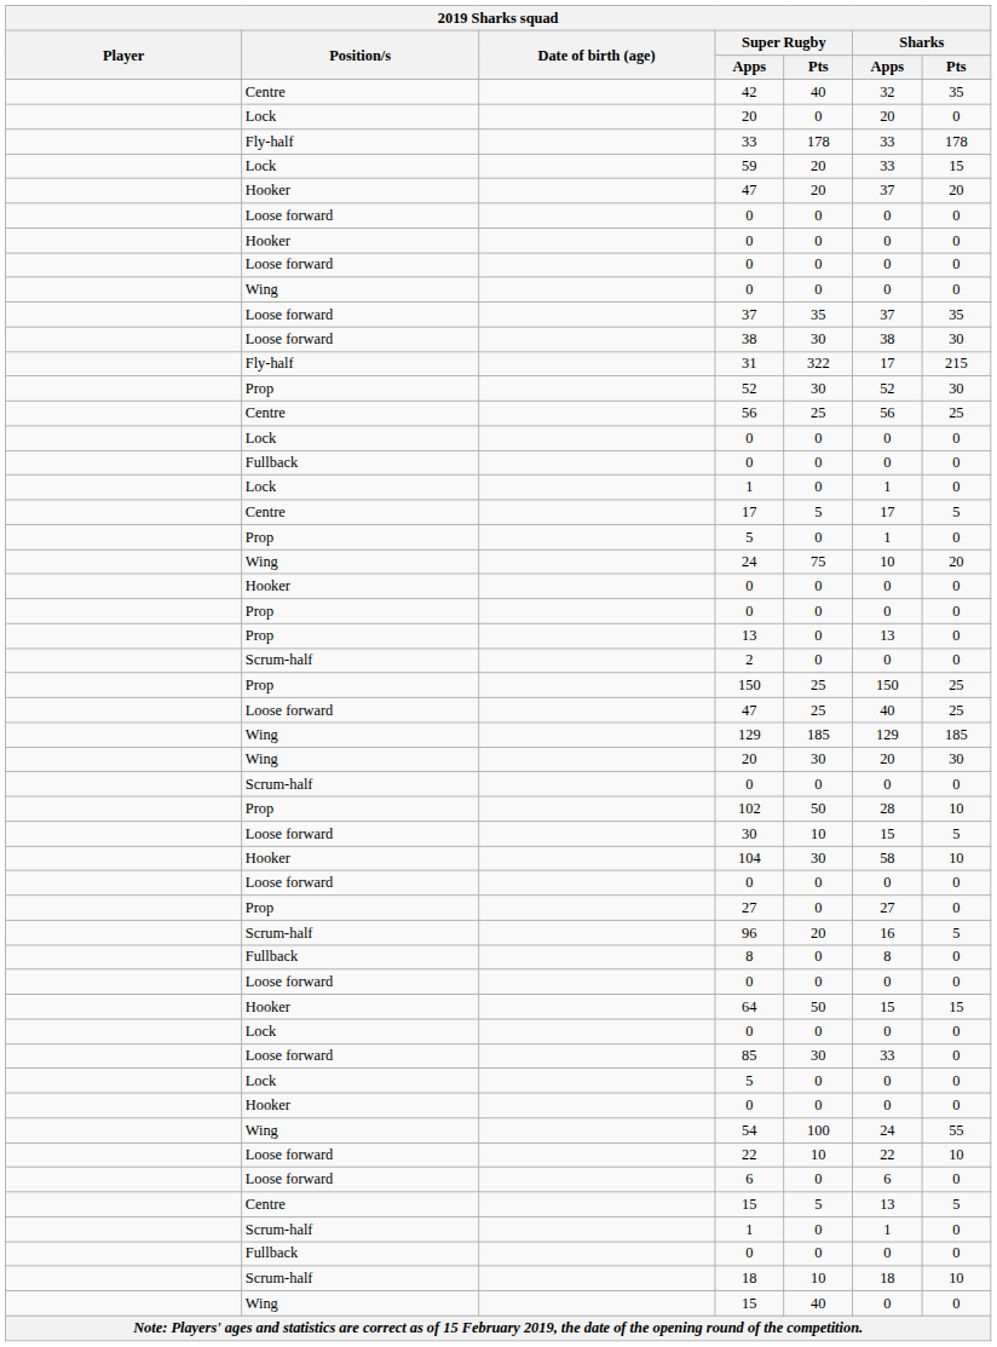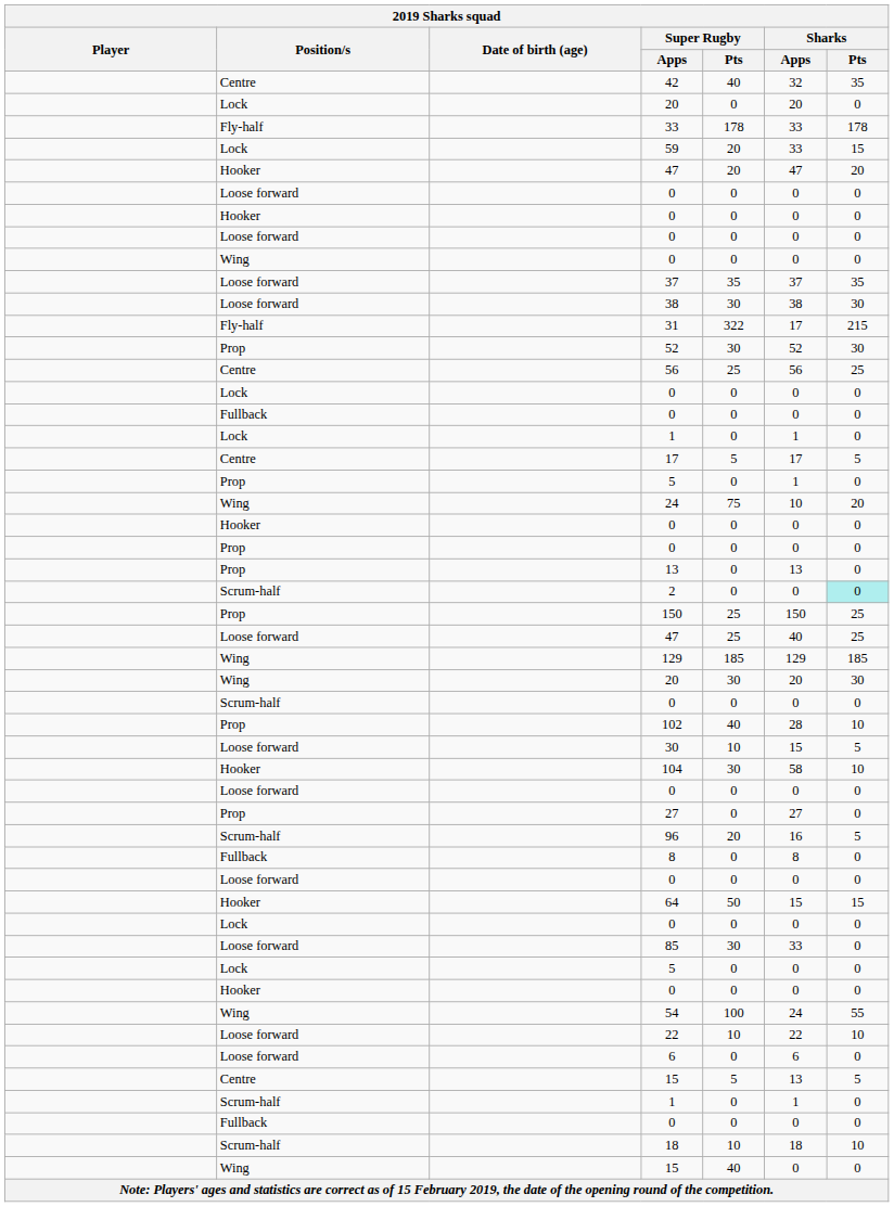Hooker / 47 | Sharks / Apps: 37 -> 47
2 | Sharks / Pts: no background -> paleturquoise background
102 | Super Rugby / Pts: 50 -> 40
